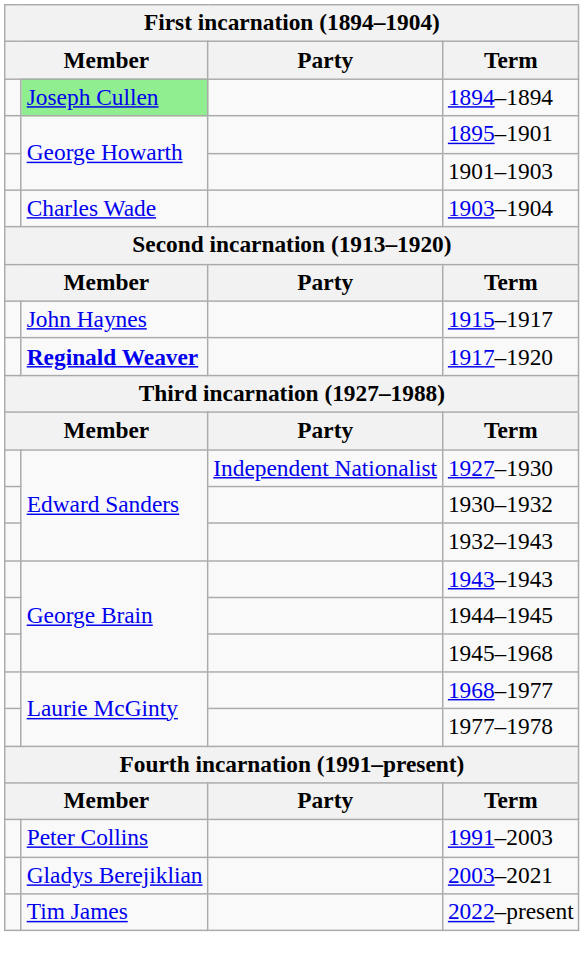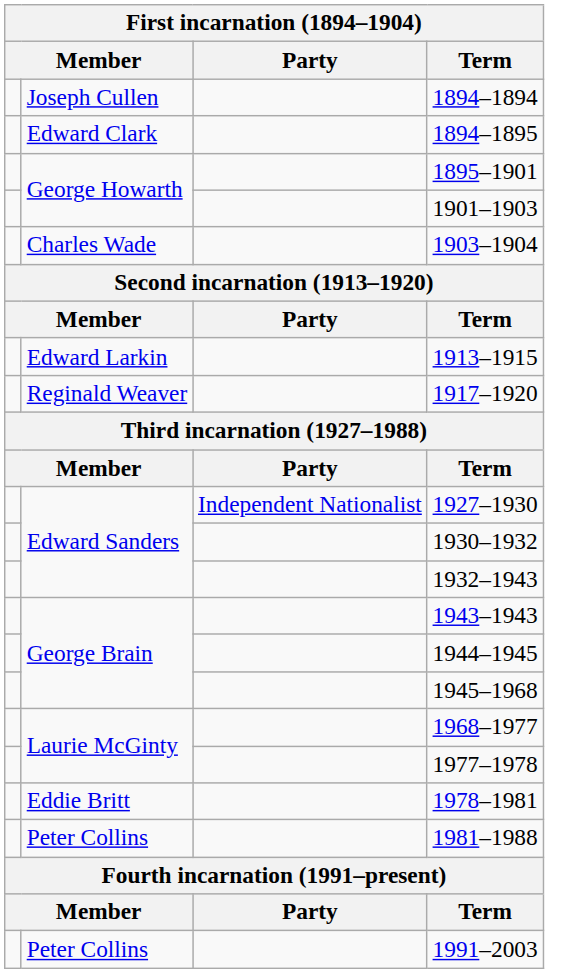1894–1894 | column 2: lightgreen background -> no background
+ row: Edward Clark | 1894–1895
+ row: Edward Larkin | 1913–1915
- row: John Haynes | 1915–1917
1917–1920 | column 2: bold -> normal
+ row: Eddie Britt | 1978–1981
+ row: Peter Collins | 1981–1988
- row: Gladys Berejiklian | 2003–2021
- row: Tim James | 2022–present
